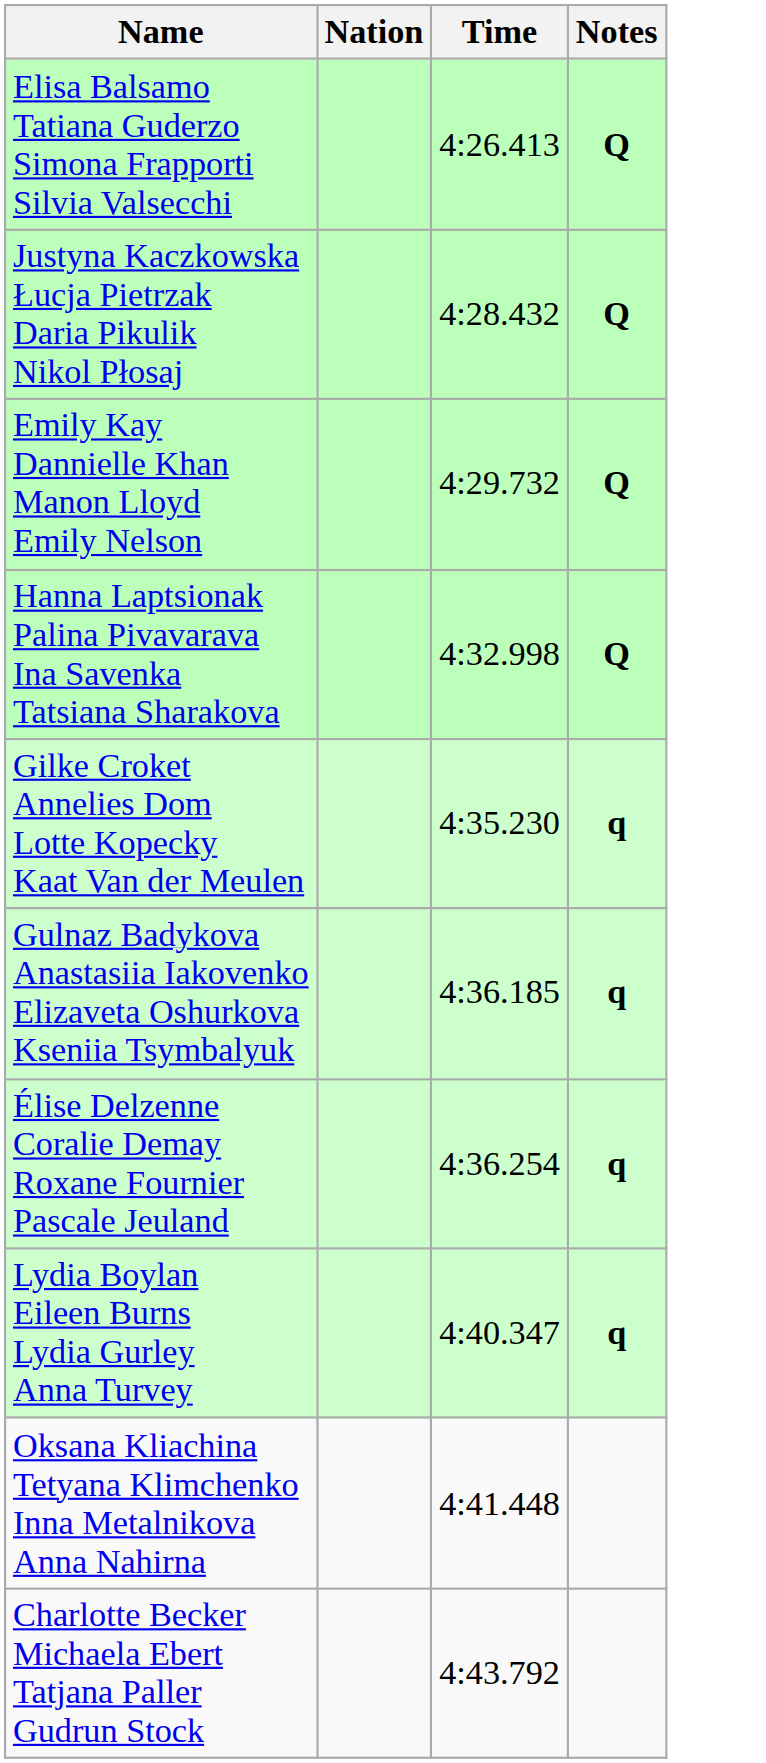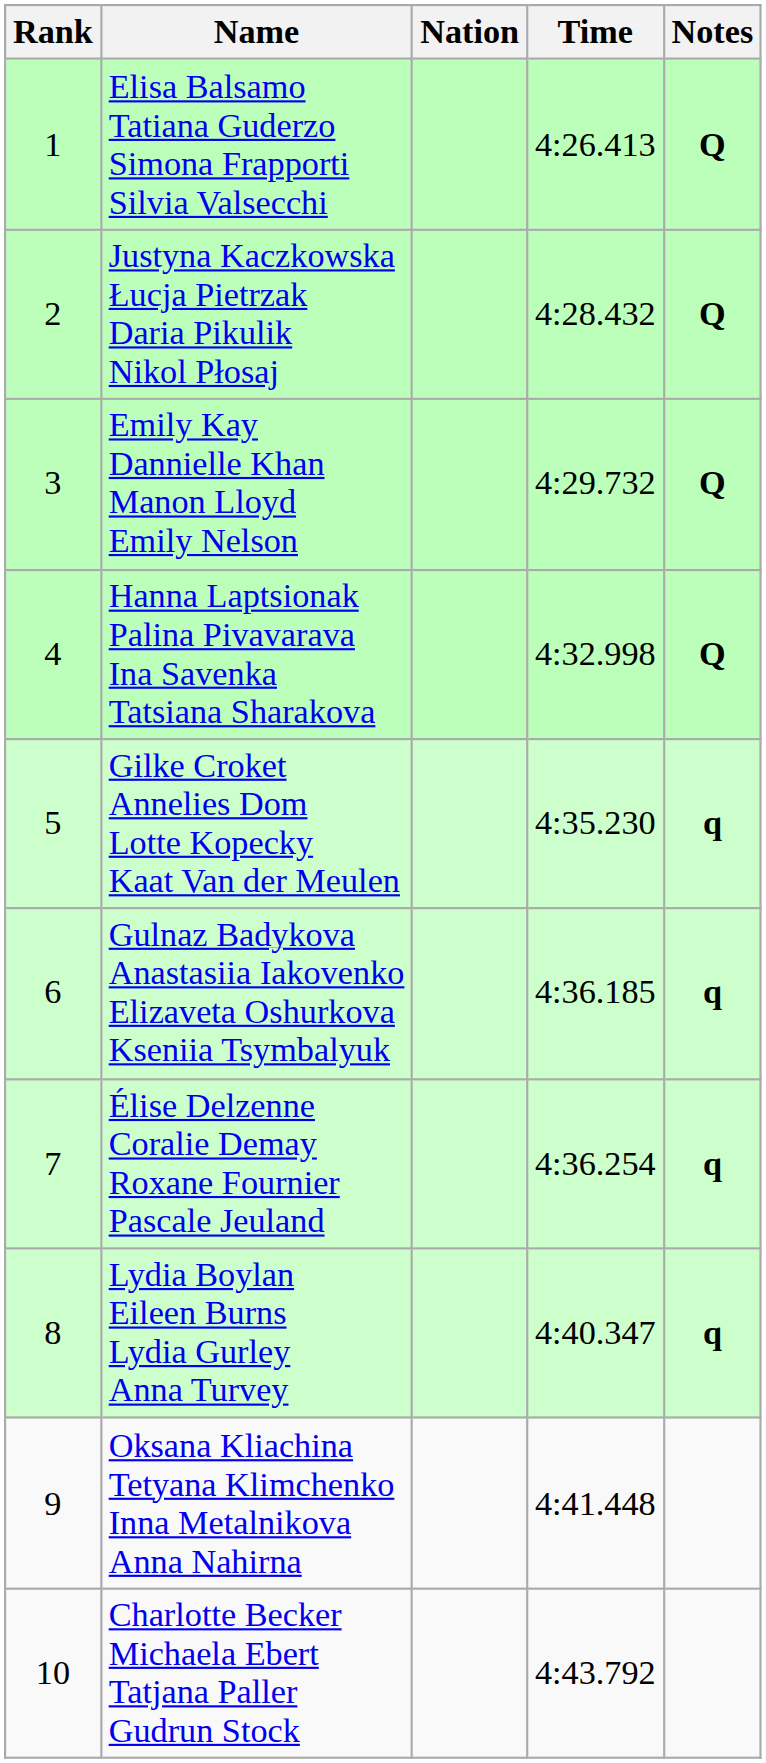+ column: Rank | 1 | 2 | 3 | 4 | 5 | 6 | 7 | 8 | 9 | 10
